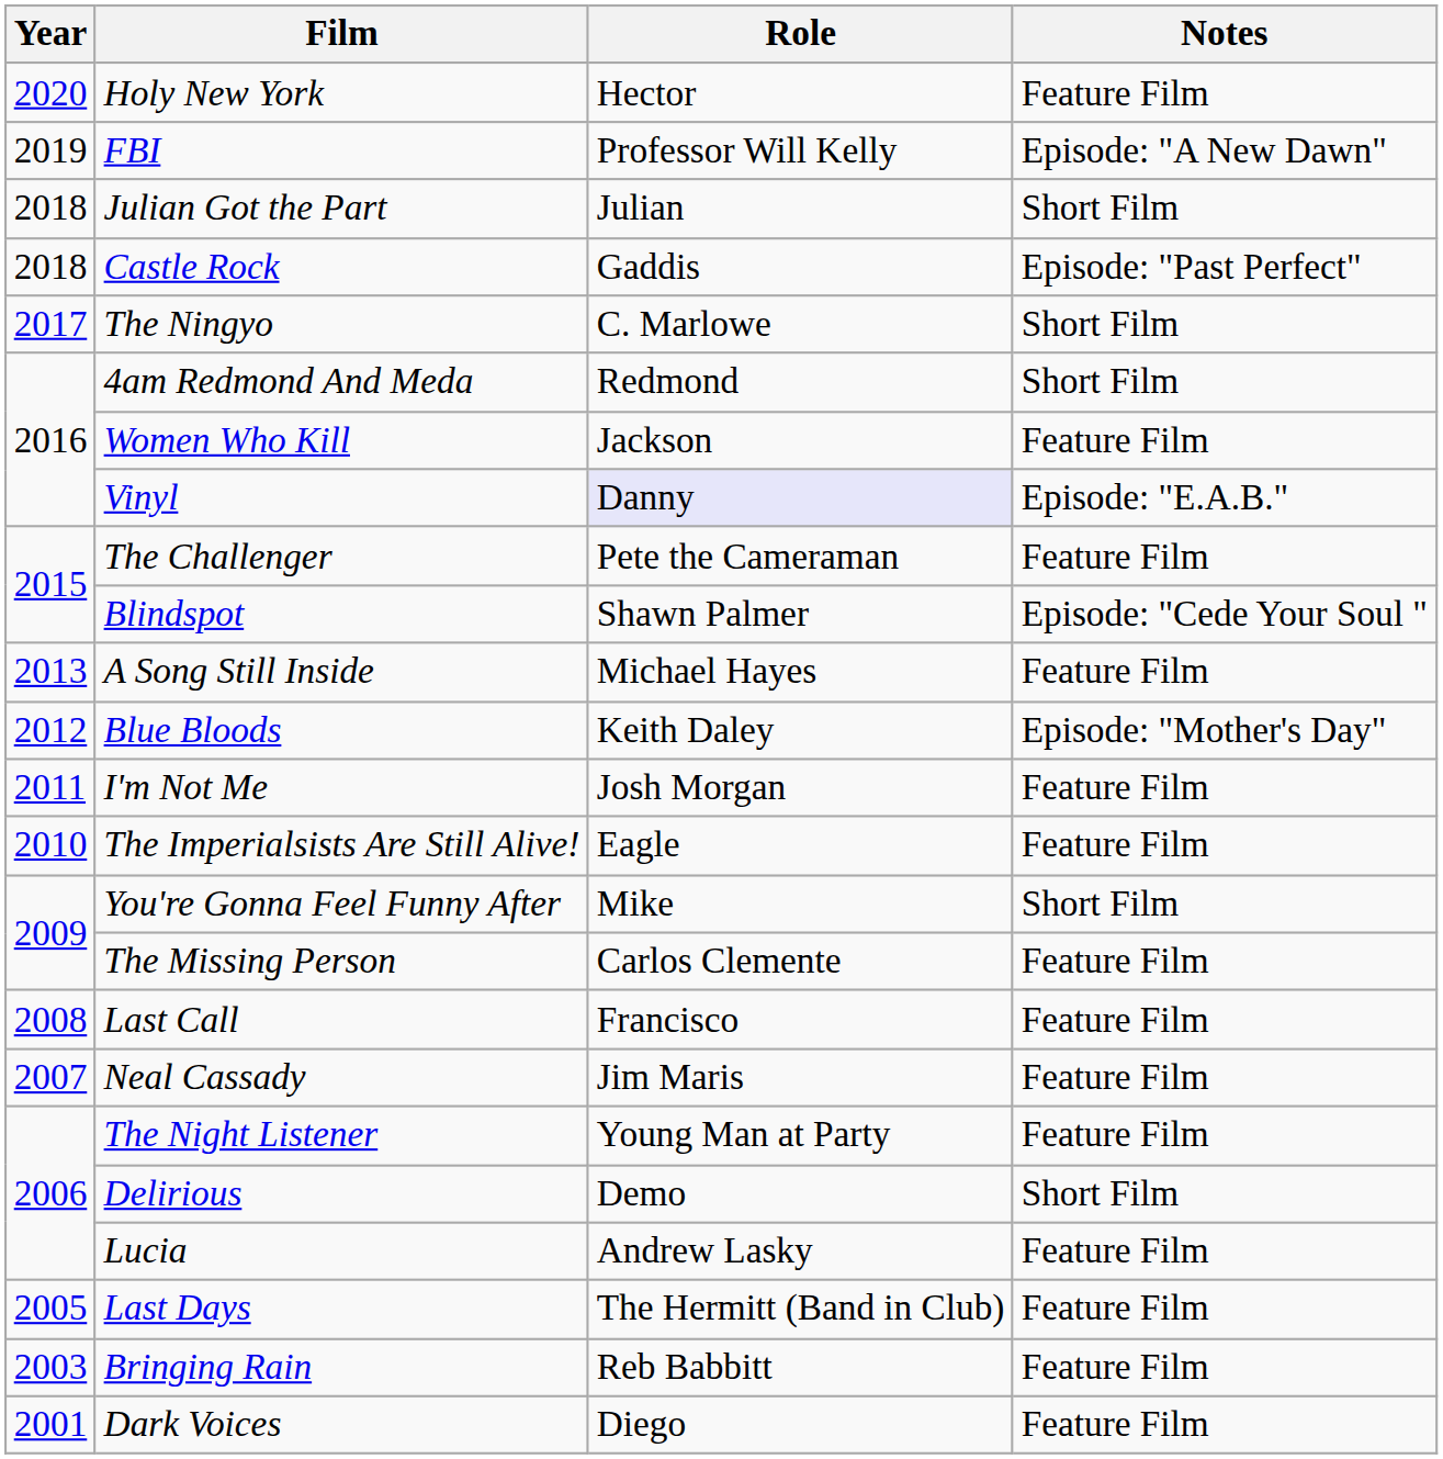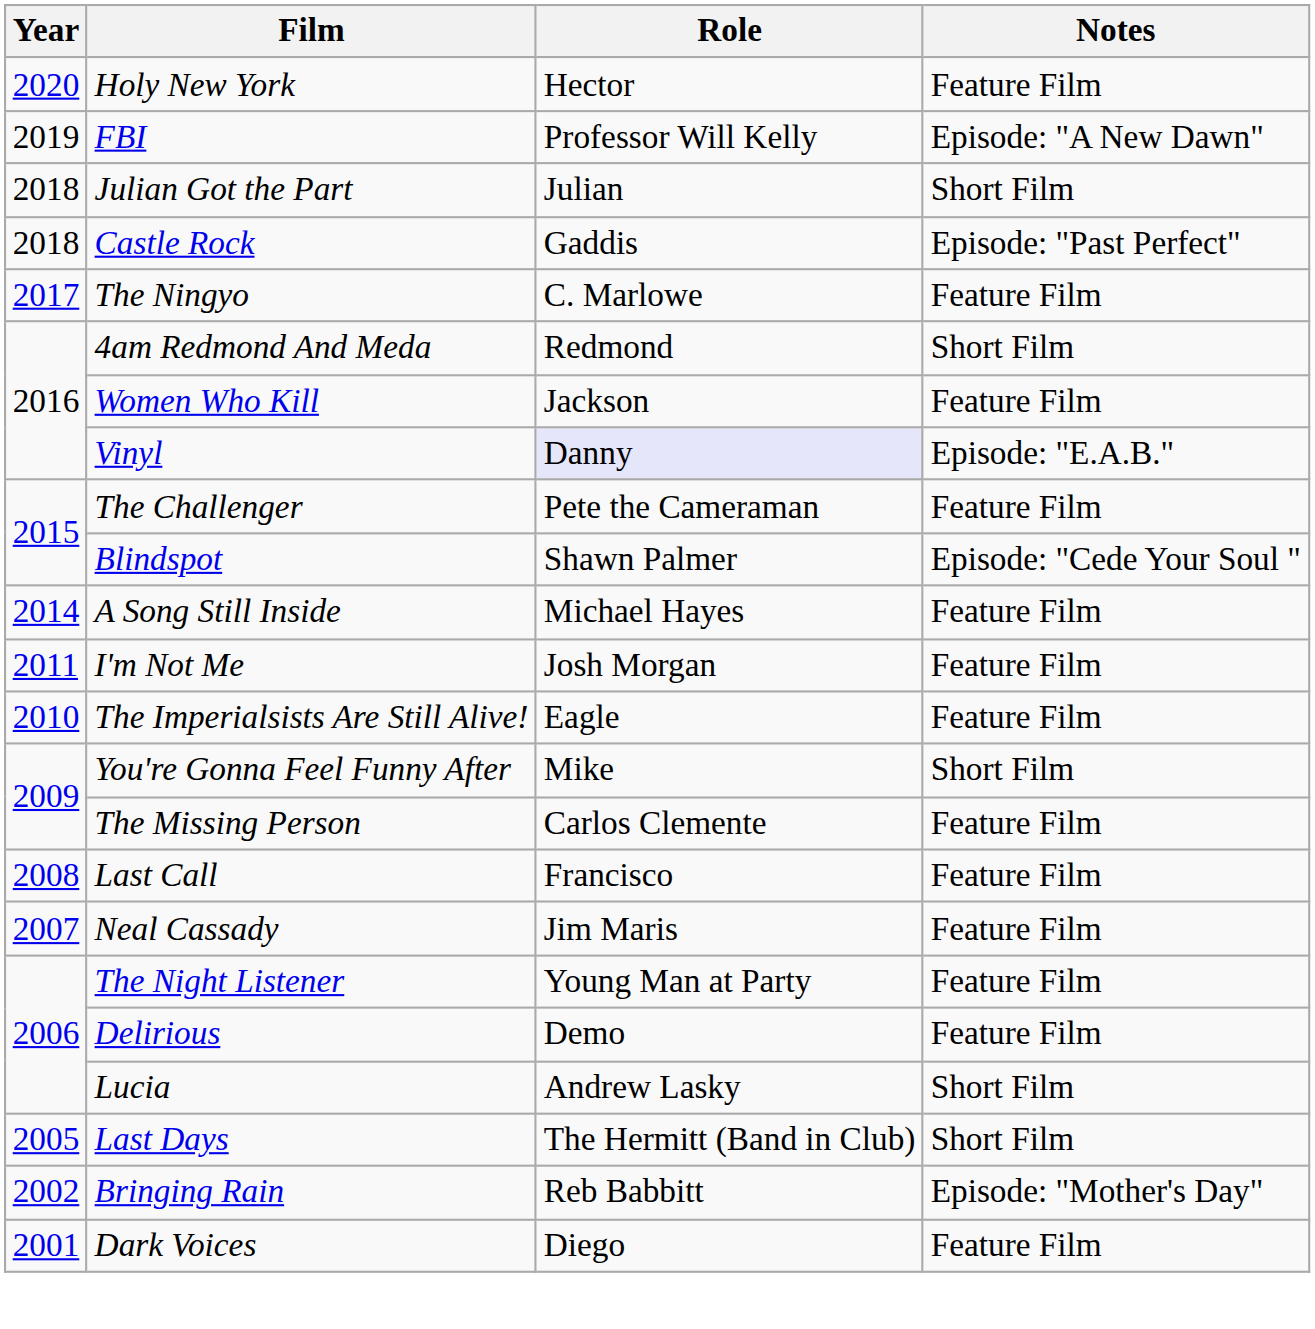The Ningyo | Notes: Short Film -> Feature Film
A Song Still Inside | Year: 2013 -> 2014
- row: 2012 | Blue Bloods | Keith Daley | Episode: "Mother's Day"
Delirious | Notes: Short Film -> Feature Film
Lucia | Notes: Feature Film -> Short Film
Last Days | Notes: Feature Film -> Short Film
Bringing Rain | Year: 2003 -> 2002
Bringing Rain | Notes: Feature Film -> Episode: "Mother's Day"
